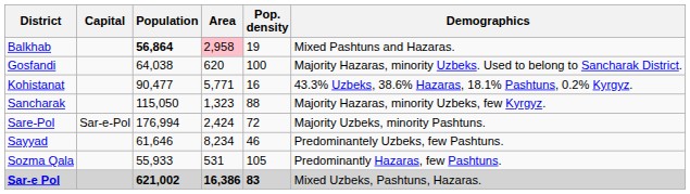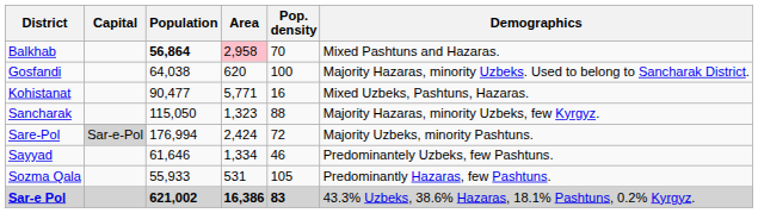Balkhab | Pop. density: 19 -> 70
Kohistanat | Demographics: 43.3% Uzbeks, 38.6% Hazaras, 18.1% Pashtuns, 0.2% Kyrgyz. -> Mixed Uzbeks, Pashtuns, Hazaras.
Sare-Pol | Capital: no background -> lightgrey background
Sayyad | Area: 8,234 -> 1,334
Sar-e Pol | Demographics: Mixed Uzbeks, Pashtuns, Hazaras. -> 43.3% Uzbeks, 38.6% Hazaras, 18.1% Pashtuns, 0.2% Kyrgyz.
